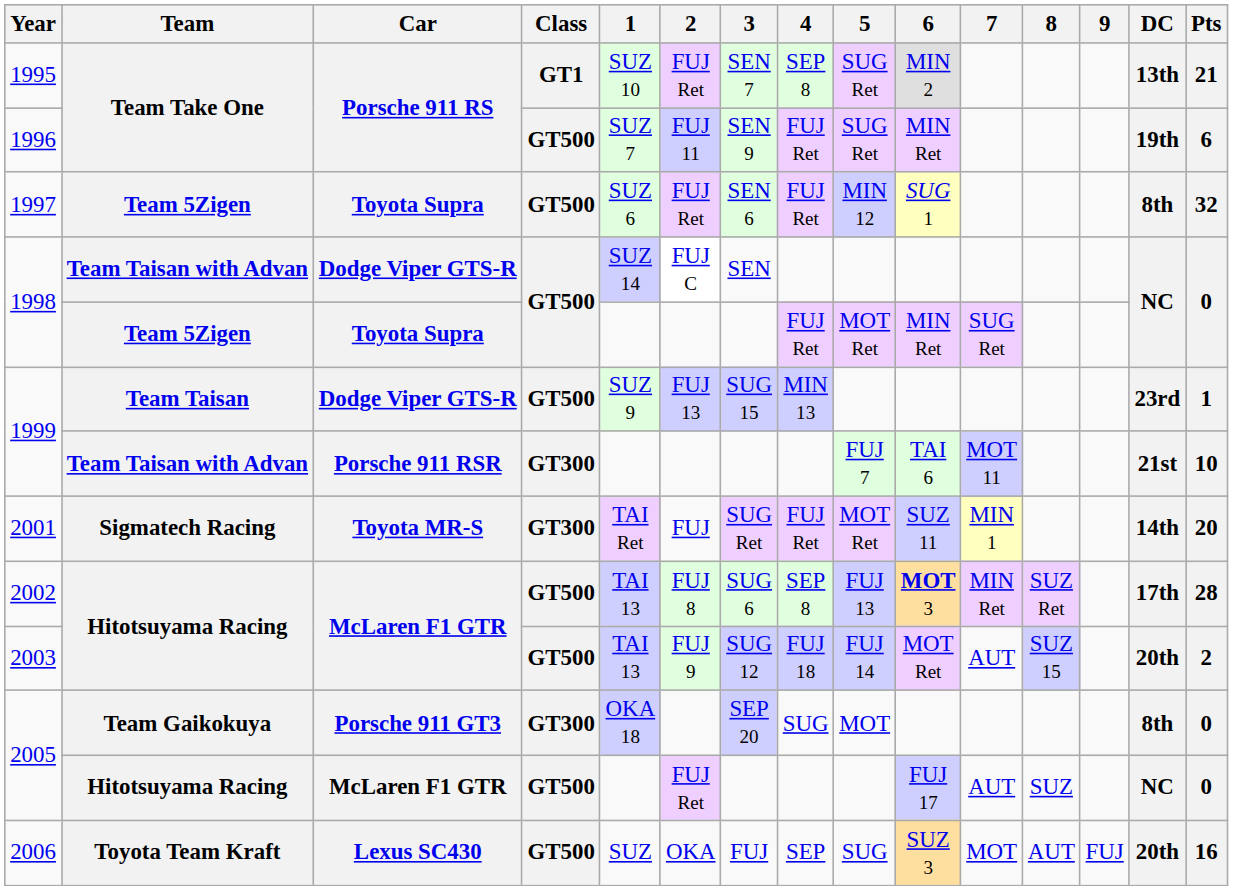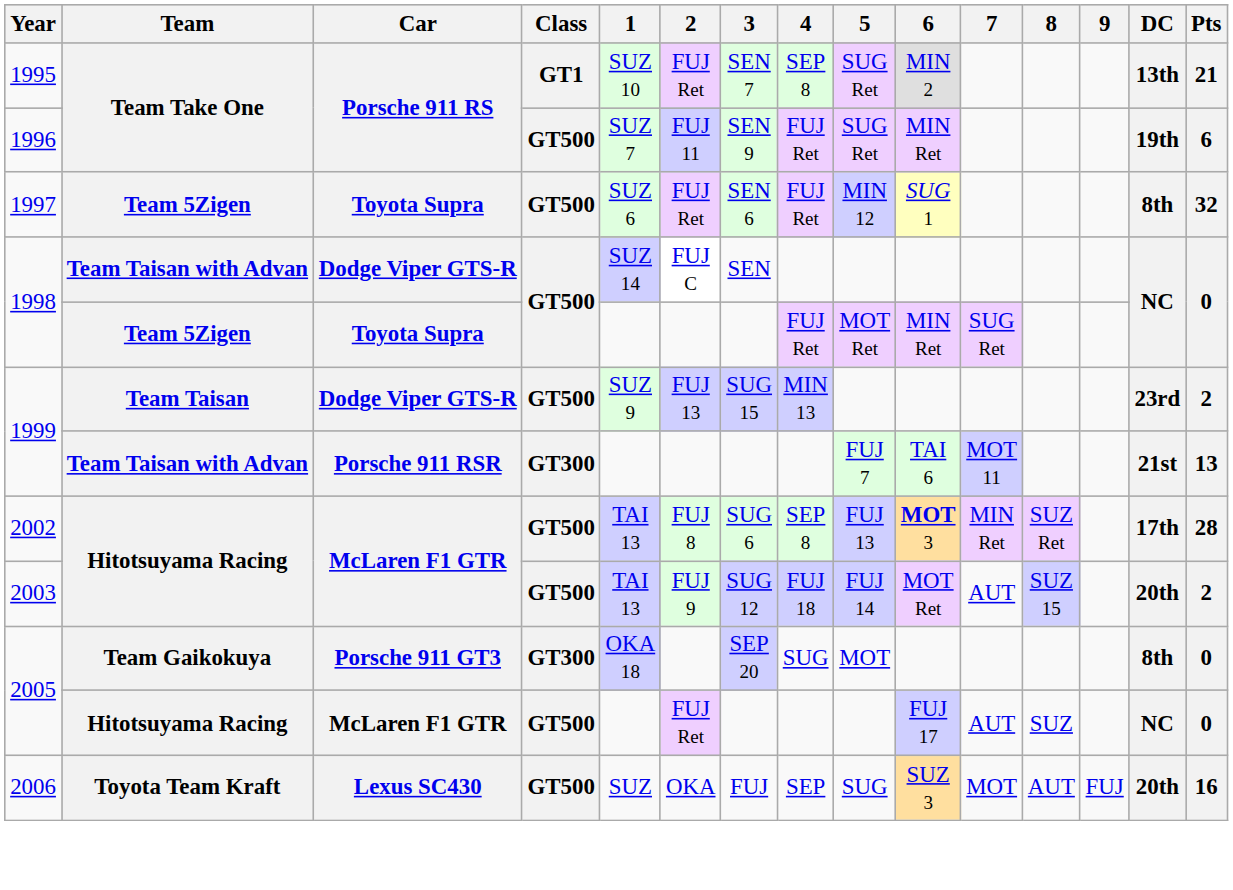1999 / Team Taisan | Pts: 1 -> 2
1999 / Team Taisan with Advan | Pts: 10 -> 13
- row: 2001 | Sigmatech Racing | Toyota MR-S | GT300 | TAI Ret | FUJ | SUG Ret | FUJ Ret | MOT Ret | SUZ 11 | MIN 1 | 14th | 20
